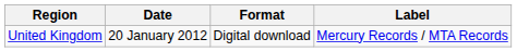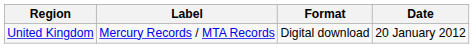columns swapped: Date <-> Label
